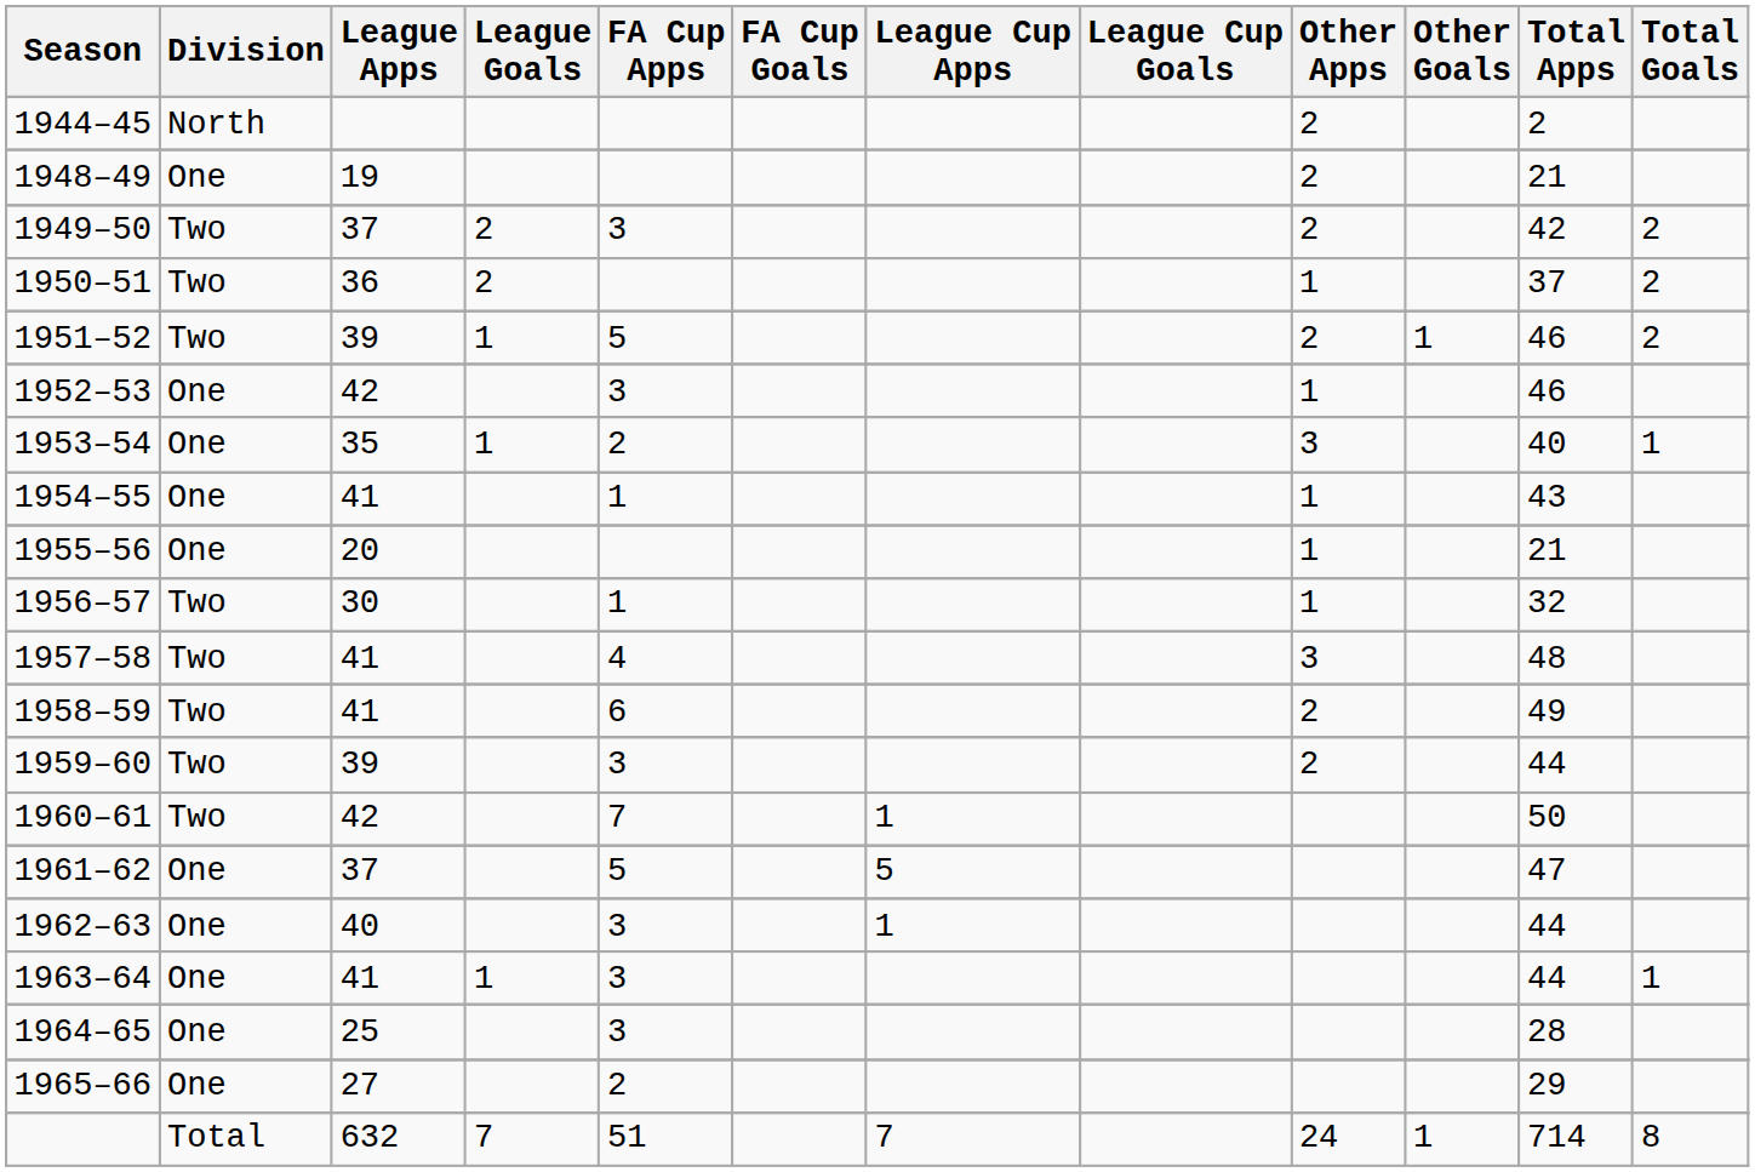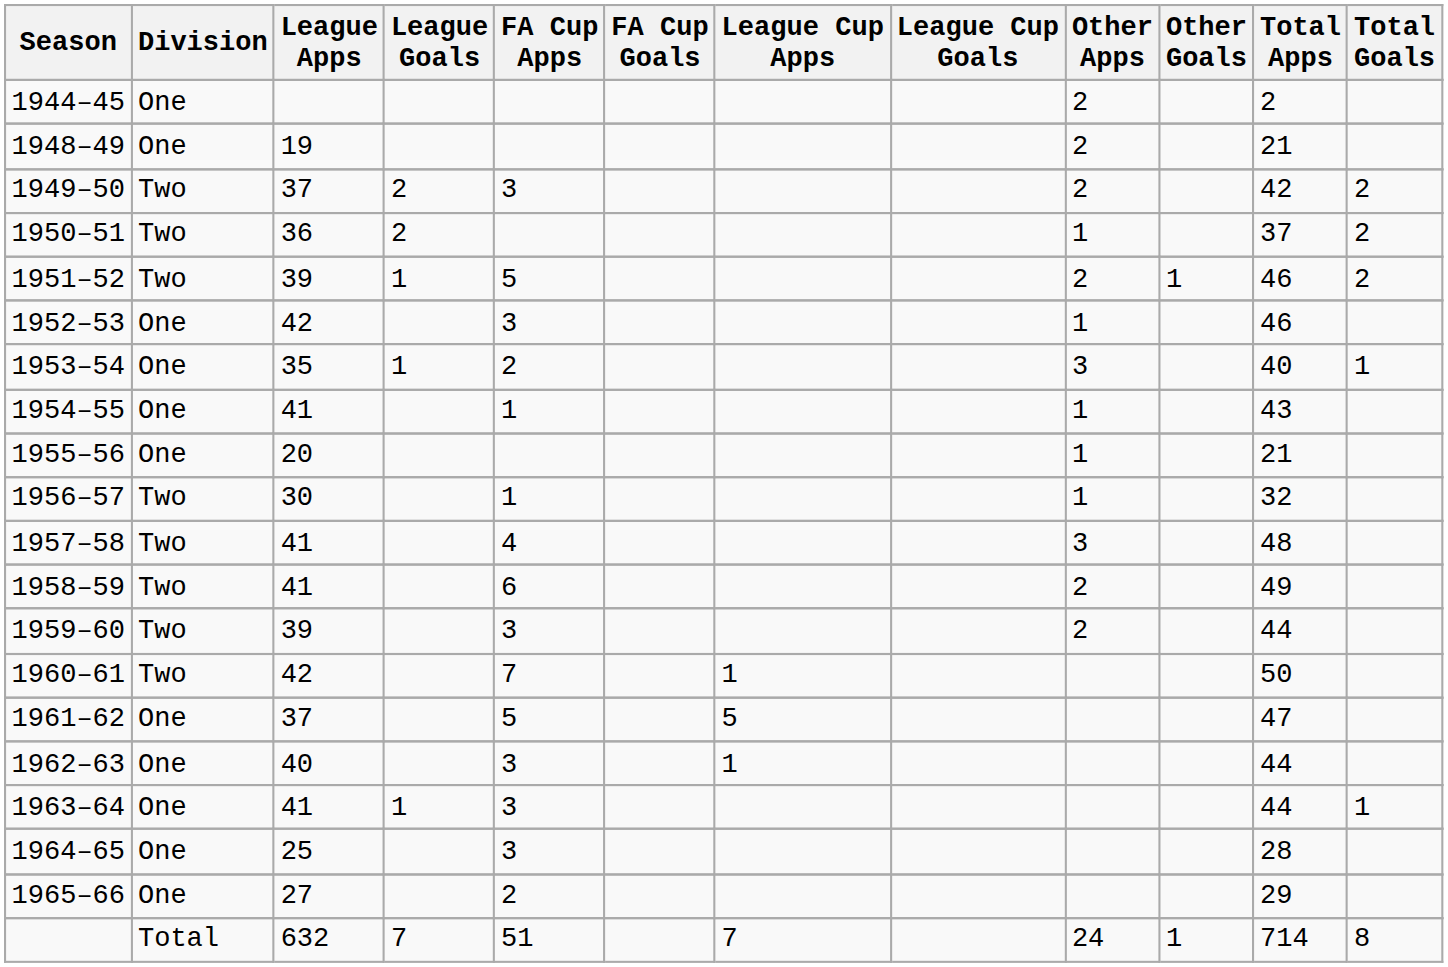1944–45 | Division: North -> One
